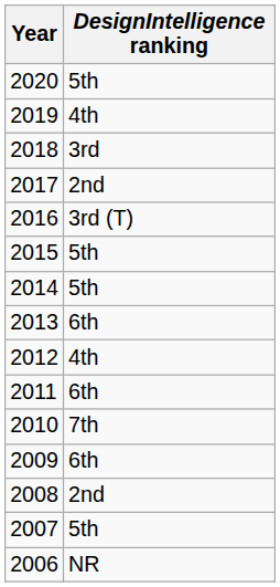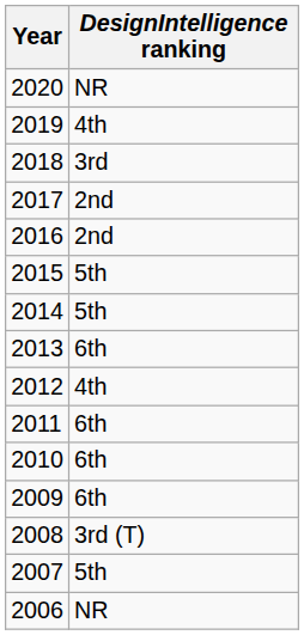2020 | DesignIntelligence ranking: 5th -> NR
2016 | DesignIntelligence ranking: 3rd (T) -> 2nd
2010 | DesignIntelligence ranking: 7th -> 6th
2008 | DesignIntelligence ranking: 2nd -> 3rd (T)
